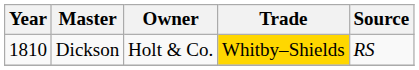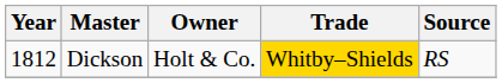Dickson | Year: 1810 -> 1812
